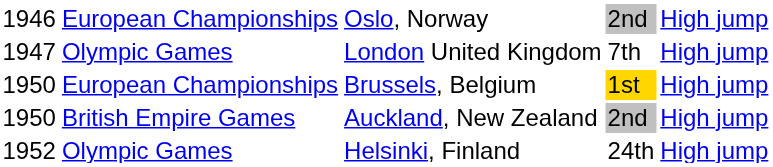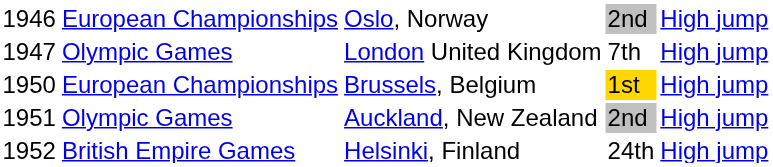Auckland, New Zealand | column 1: 1950 -> 1951
Auckland, New Zealand | column 2: British Empire Games -> Olympic Games
Helsinki, Finland | column 2: Olympic Games -> British Empire Games
